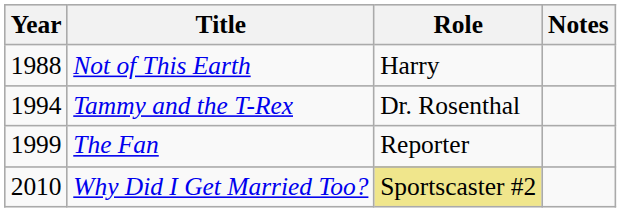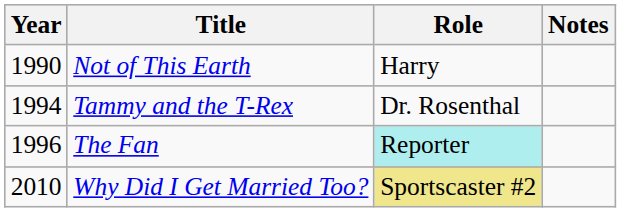Not of This Earth | Year: 1988 -> 1990
The Fan | Year: 1999 -> 1996
The Fan | Role: no background -> paleturquoise background
